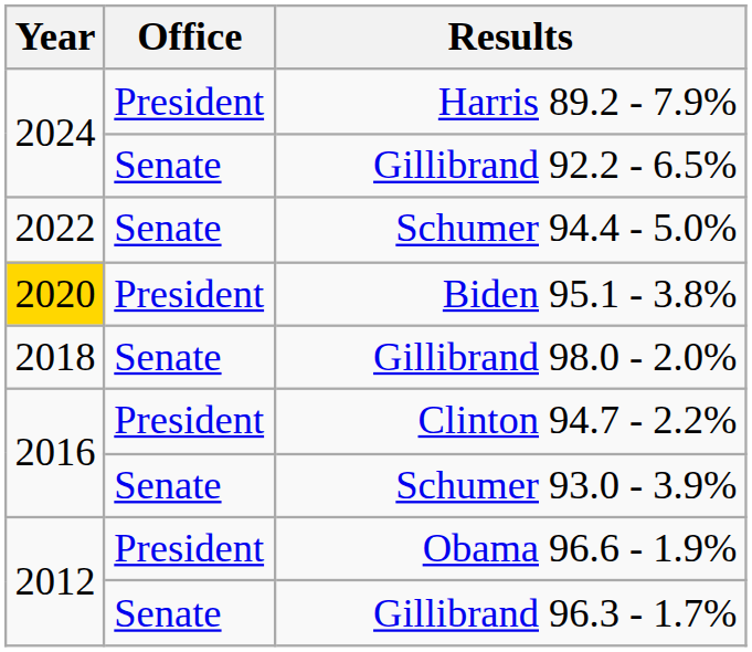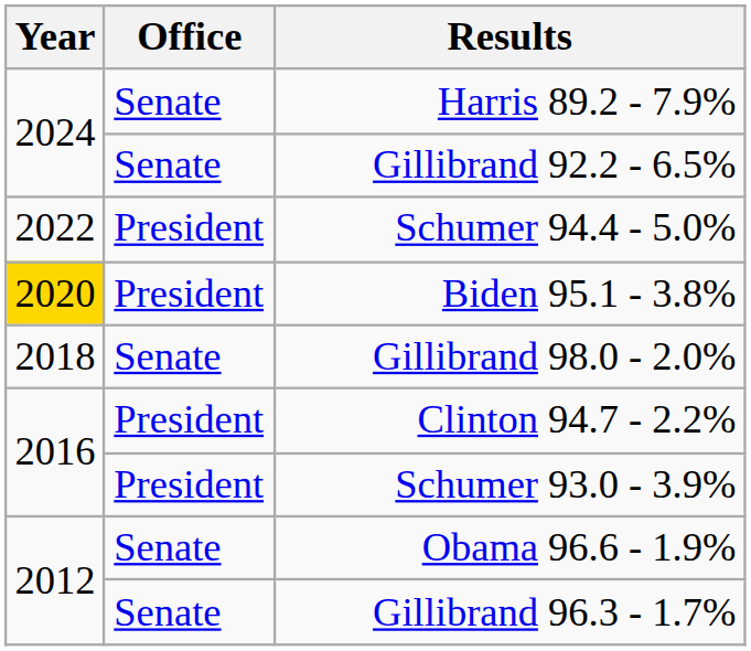Harris 89.2 - 7.9% | Office: President -> Senate
Schumer 94.4 - 5.0% | Office: Senate -> President
Schumer 93.0 - 3.9% | Office: Senate -> President
Obama 96.6 - 1.9% | Office: President -> Senate
